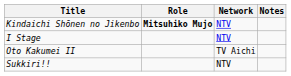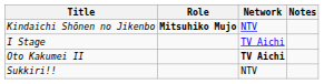I Stage | Network: NTV -> TV Aichi
Oto Kakumei II | Network: normal -> bold
